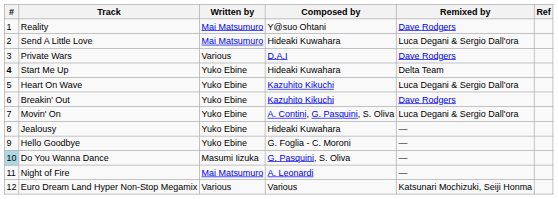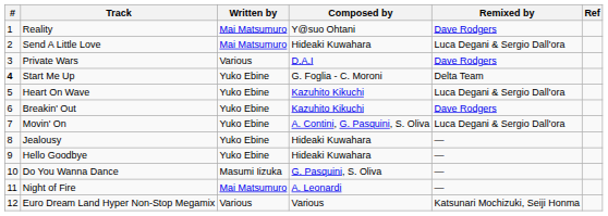Start Me Up | Composed by: Hideaki Kuwahara -> G. Foglia - C. Moroni
Hello Goodbye | Composed by: G. Foglia - C. Moroni -> Hideaki Kuwahara
Do You Wanna Dance | #: lightblue background -> no background
